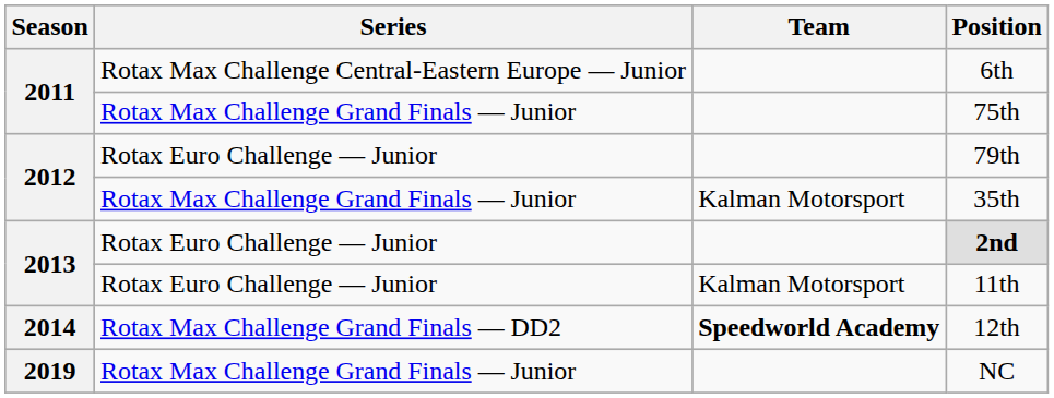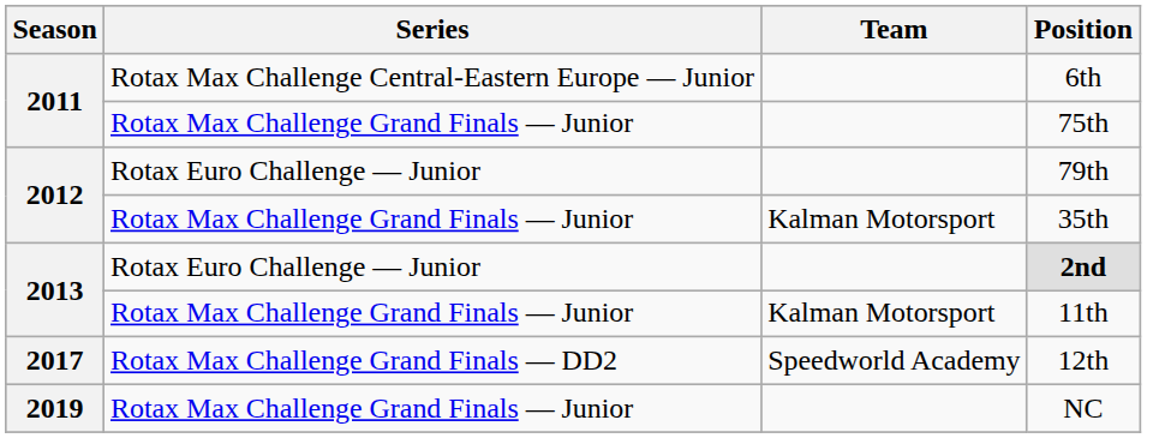11th | Series: Rotax Euro Challenge — Junior -> Rotax Max Challenge Grand Finals — Junior
12th | Season: 2014 -> 2017
12th | Team: bold -> normal
